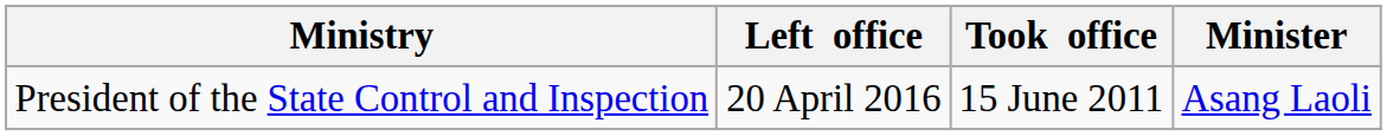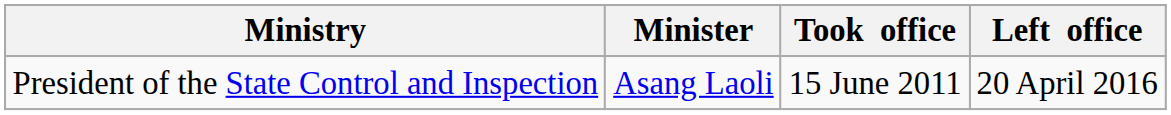columns swapped: Minister <-> Left office
